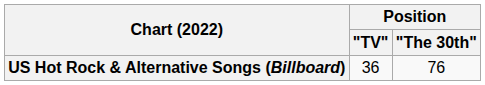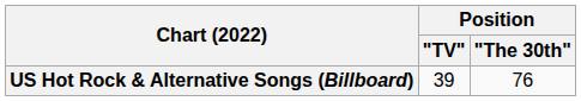US Hot Rock & Alternative Songs (Billboard) | Position / "TV": 36 -> 39
